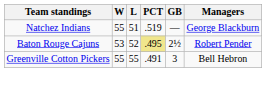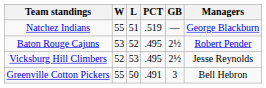Baton Rouge Cajuns | PCT: khaki background -> no background
+ row: Vicksburg Hill Climbers | 52 | 53 | .495 | 2½ | Jesse Reynolds
Greenville Cotton Pickers | L: 55 -> 50
